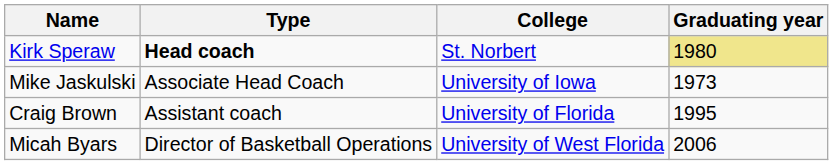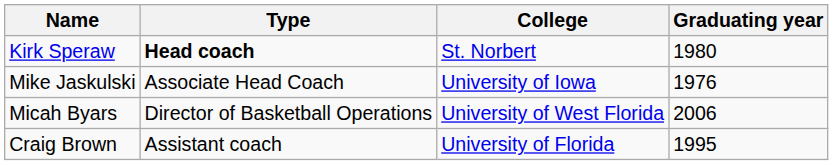Kirk Speraw | Graduating year: khaki background -> no background
Mike Jaskulski | Graduating year: 1973 -> 1976
rows swapped: Craig Brown <-> Micah Byars
